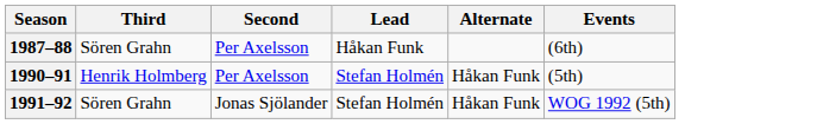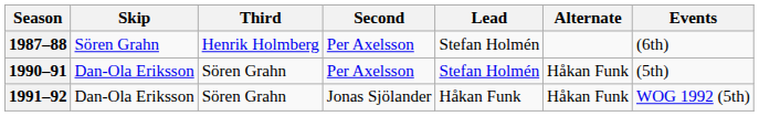+ column: Skip | Sören Grahn | Dan-Ola Eriksson | Dan-Ola Eriksson
1987–88 | Third: Sören Grahn -> Henrik Holmberg
1987–88 | Lead: Håkan Funk -> Stefan Holmén
1990–91 | Third: Henrik Holmberg -> Sören Grahn
1991–92 | Lead: Stefan Holmén -> Håkan Funk
